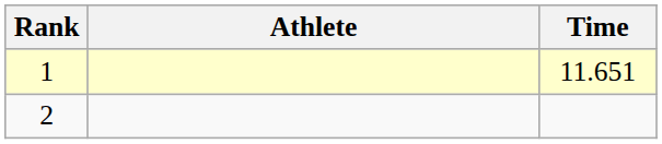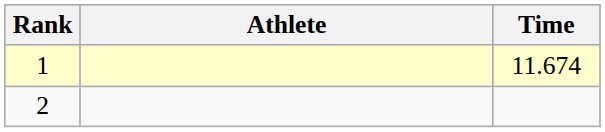1 | Time: 11.651 -> 11.674
